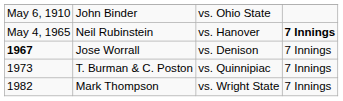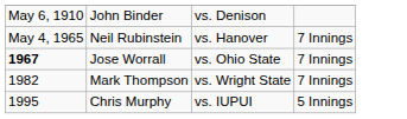John Binder | column 3: vs. Ohio State -> vs. Denison
Neil Rubinstein | column 4: bold -> normal
Jose Worrall | column 3: vs. Denison -> vs. Ohio State
- row: 1973 | T. Burman & C. Poston | vs. Quinnipiac | 7 Innings
+ row: 1995 | Chris Murphy | vs. IUPUI | 5 Innings
